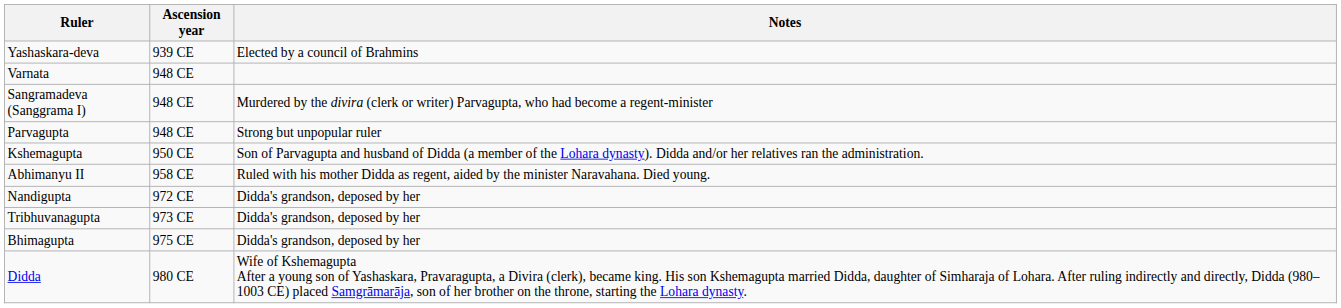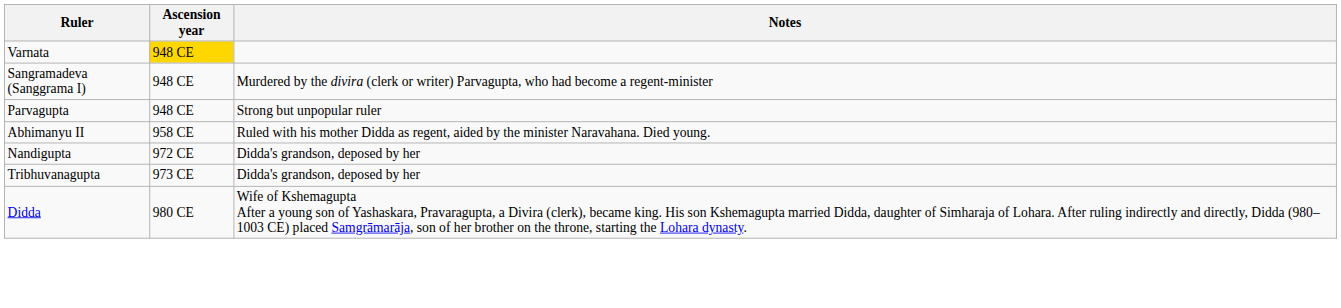- row: Yashaskara-deva | 939 CE | Elected by a council of Brahmins
Varnata | Ascension year: no background -> gold background
- row: Kshemagupta | 950 CE | Son of Parvagupta and husband of Didda (a member of the Lohara dynasty). Didda and/or her relatives ran the administration.
- row: Bhimagupta | 975 CE | Didda's grandson, deposed by her
